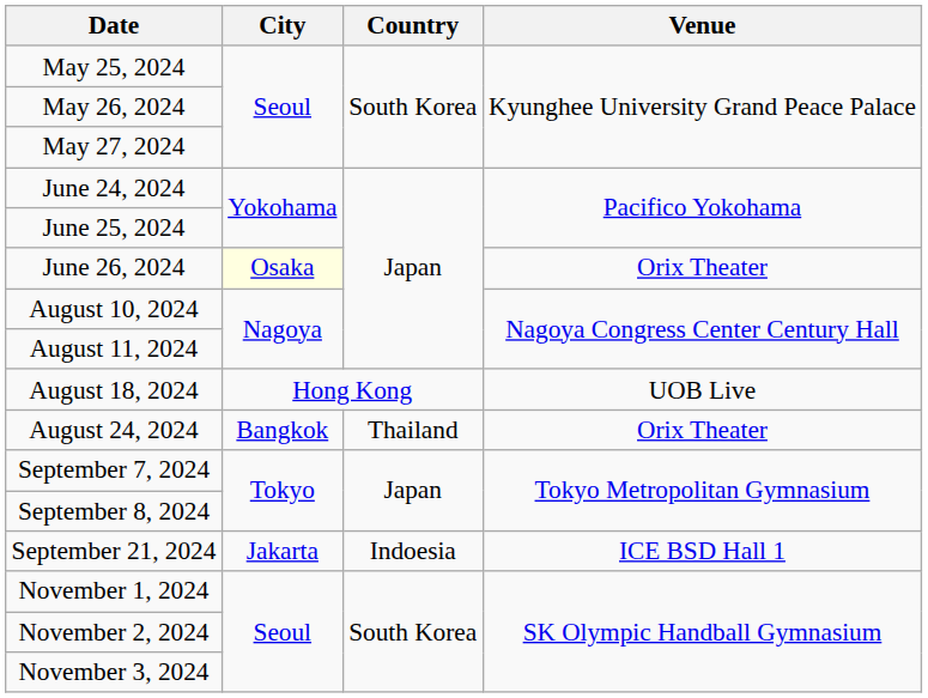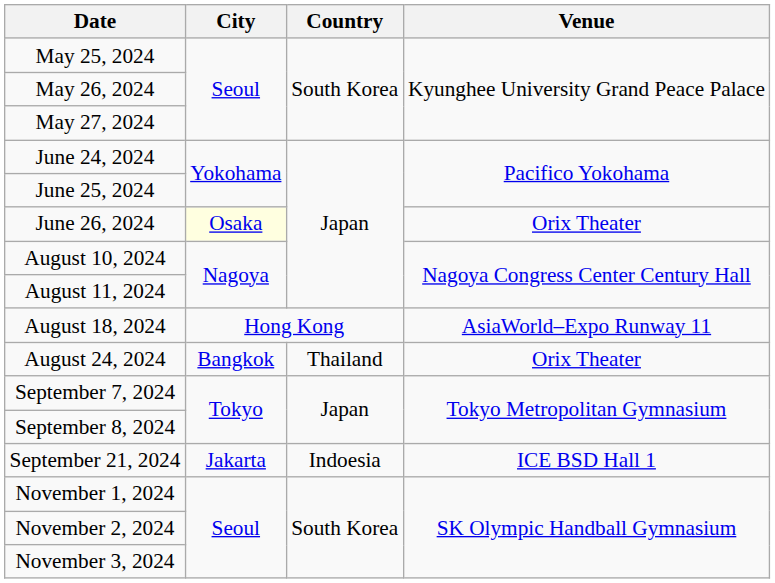August 18, 2024 | Venue: UOB Live -> AsiaWorld–Expo Runway 11
